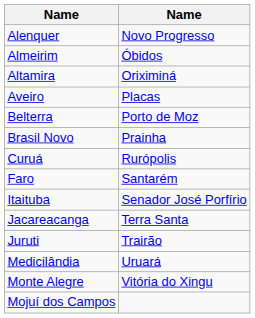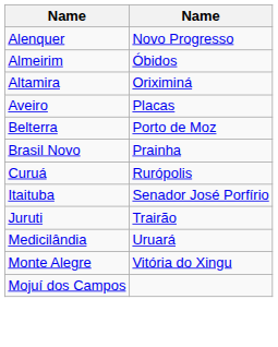- row: Faro | Santarém
- row: Jacareacanga | Terra Santa
